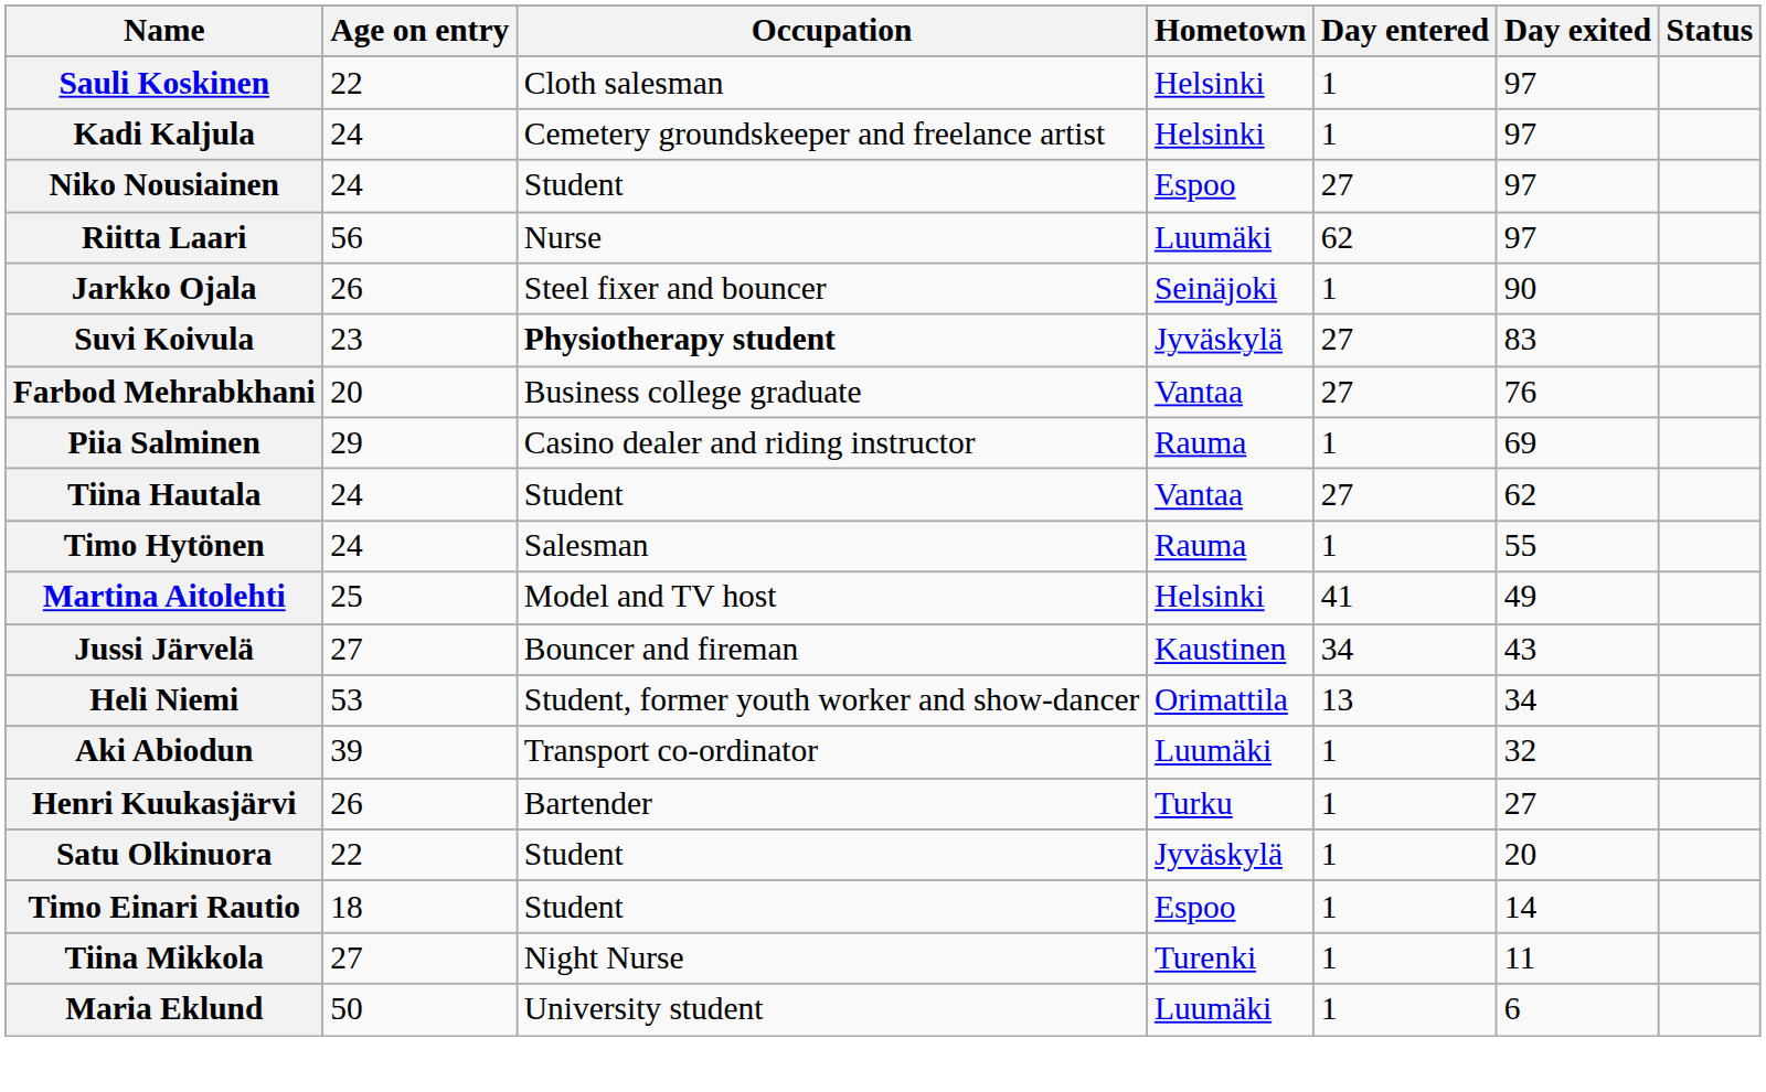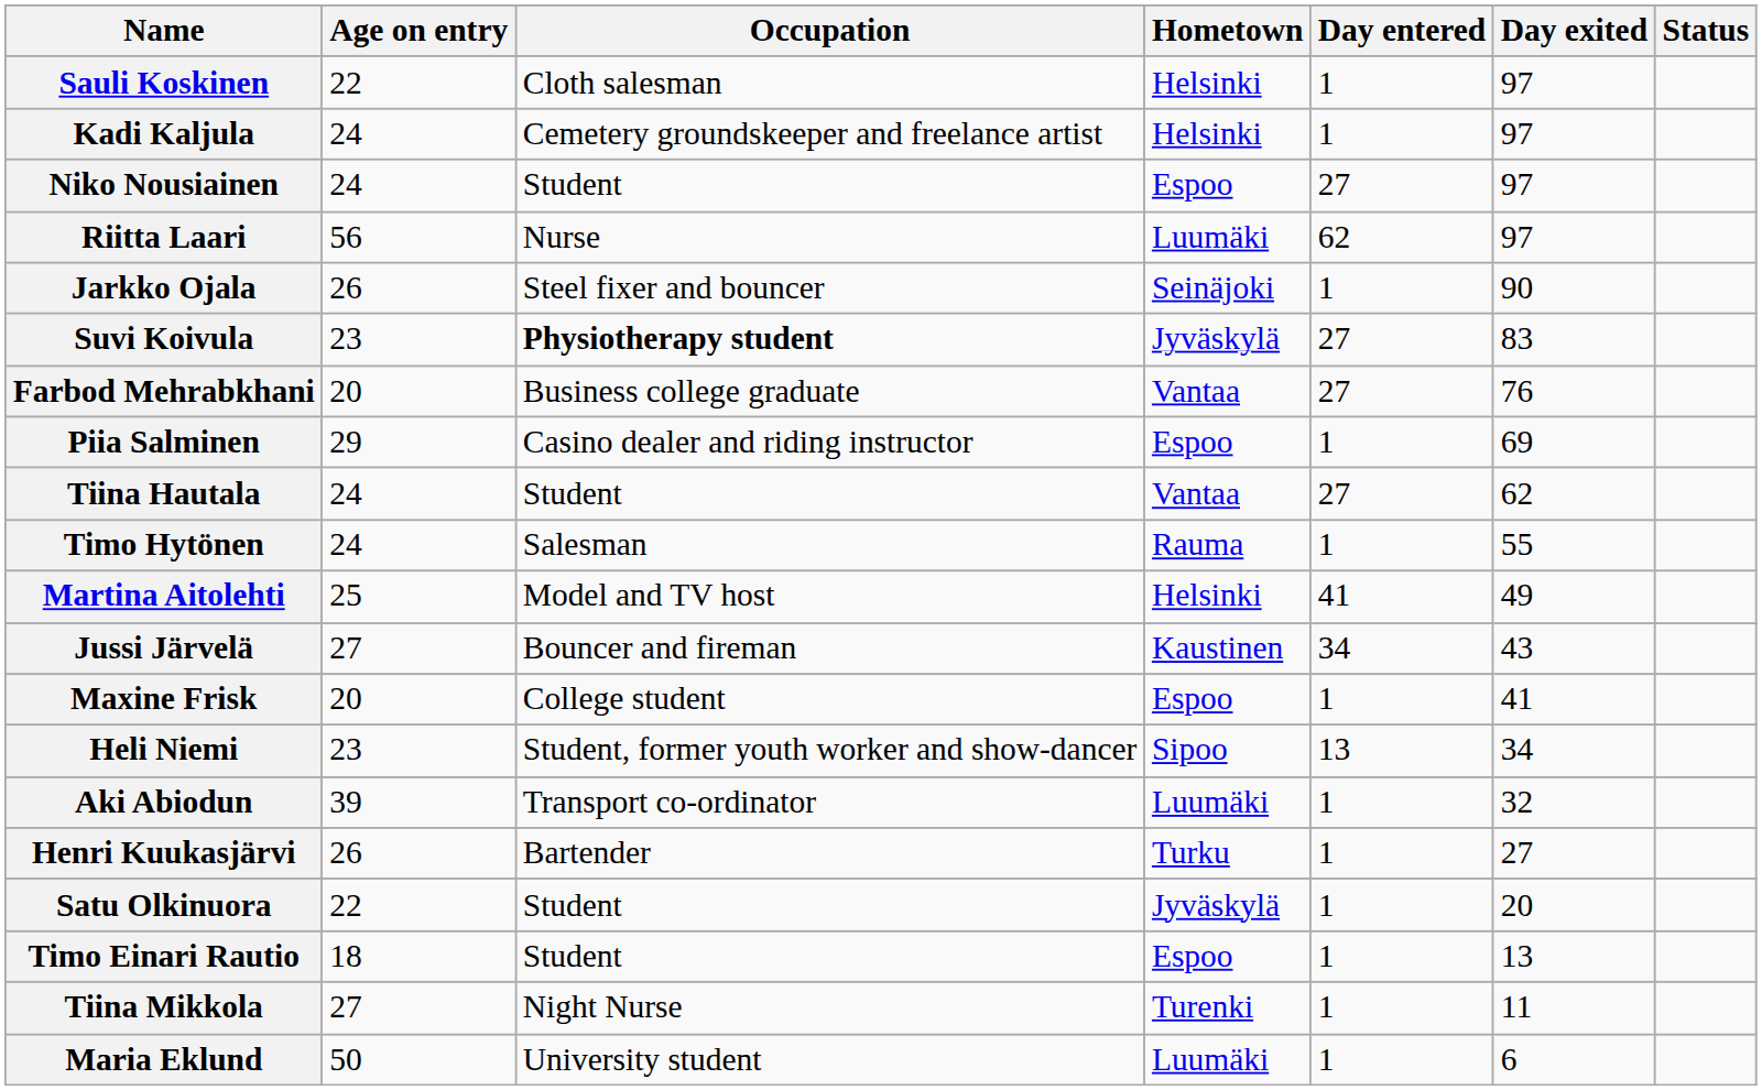Piia Salminen | Hometown: Rauma -> Espoo
+ row: Maxine Frisk | 20 | College student | Espoo | 1 | 41
Heli Niemi | Age on entry: 53 -> 23
Heli Niemi | Hometown: Orimattila -> Sipoo
Timo Einari Rautio | Day exited: 14 -> 13
